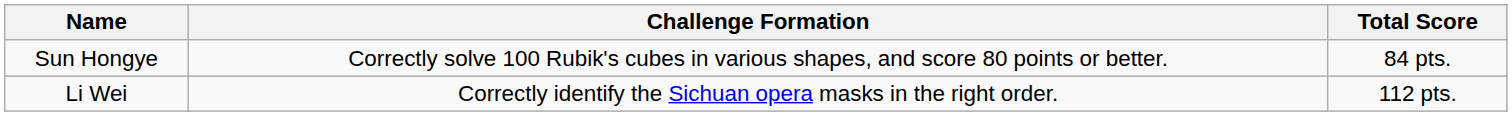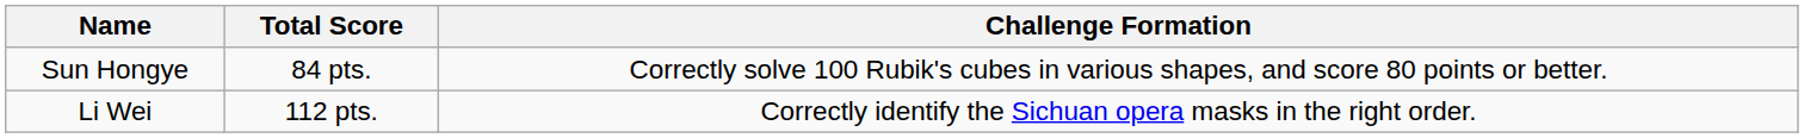columns swapped: Total Score <-> Challenge Formation
